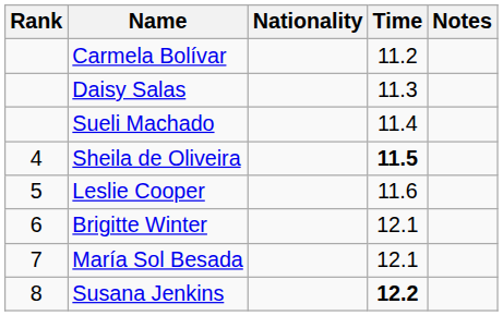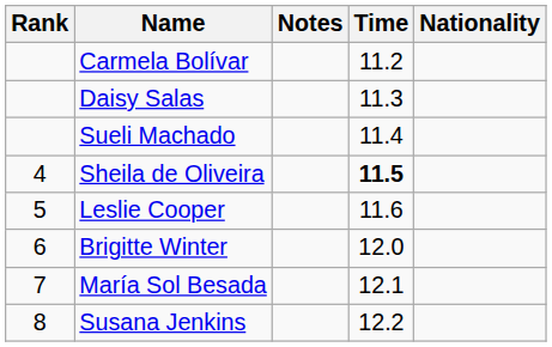columns swapped: Nationality <-> Notes
Brigitte Winter | Time: 12.1 -> 12.0
Susana Jenkins | Time: bold -> normal
